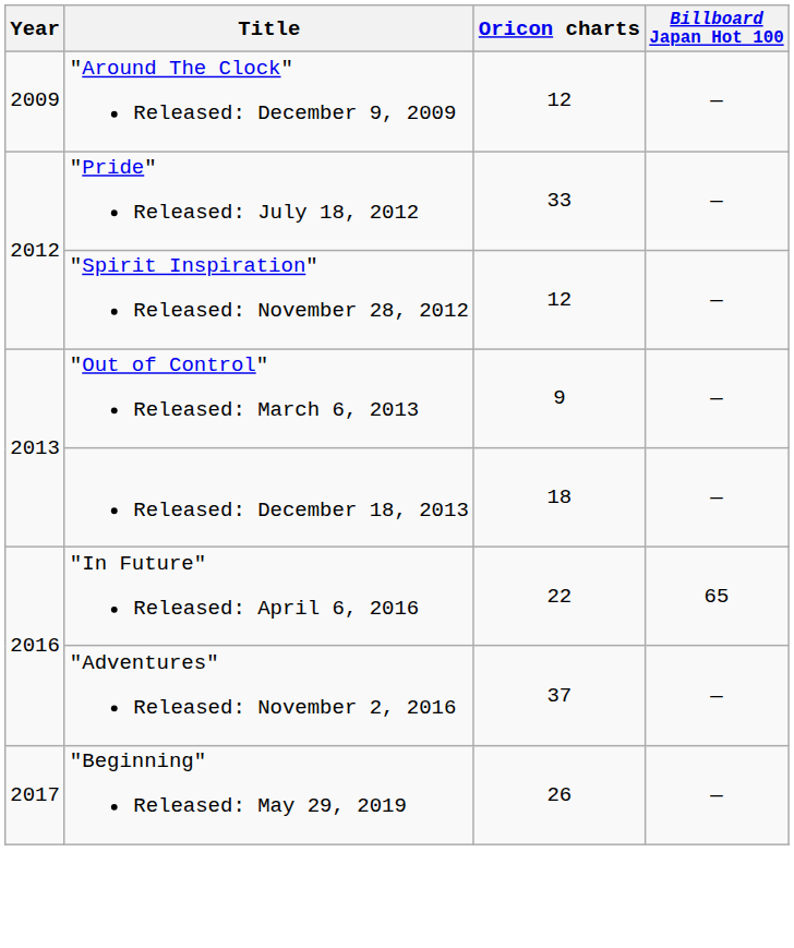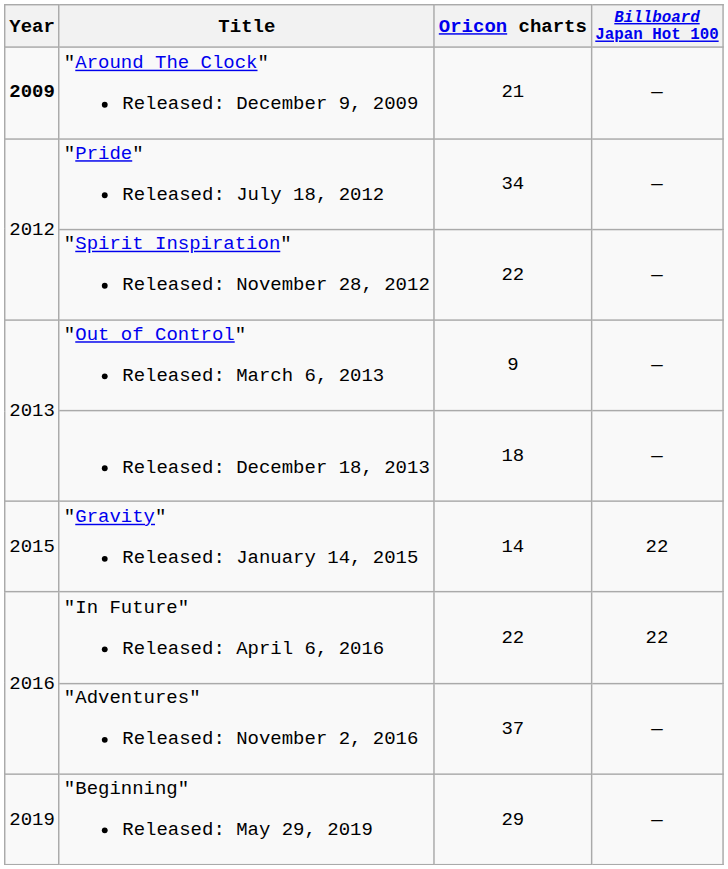"Around The Clock" Released: December 9, 2009 | Year: normal -> bold
"Around The Clock" Released: December 9, 2009 | Oricon charts: 12 -> 21
"Pride" Released: July 18, 2012 | Oricon charts: 33 -> 34
"Spirit Inspiration" Released: November 28, 2012 | Oricon charts: 12 -> 22
+ row: 2015 | "Gravity" Released: January 14, 2015 | 14 | 22
"In Future" Released: April 6, 2016 | Billboard Japan Hot 100: 65 -> 22
"Beginning" Released: May 29, 2019 | Year: 2017 -> 2019
"Beginning" Released: May 29, 2019 | Oricon charts: 26 -> 29
